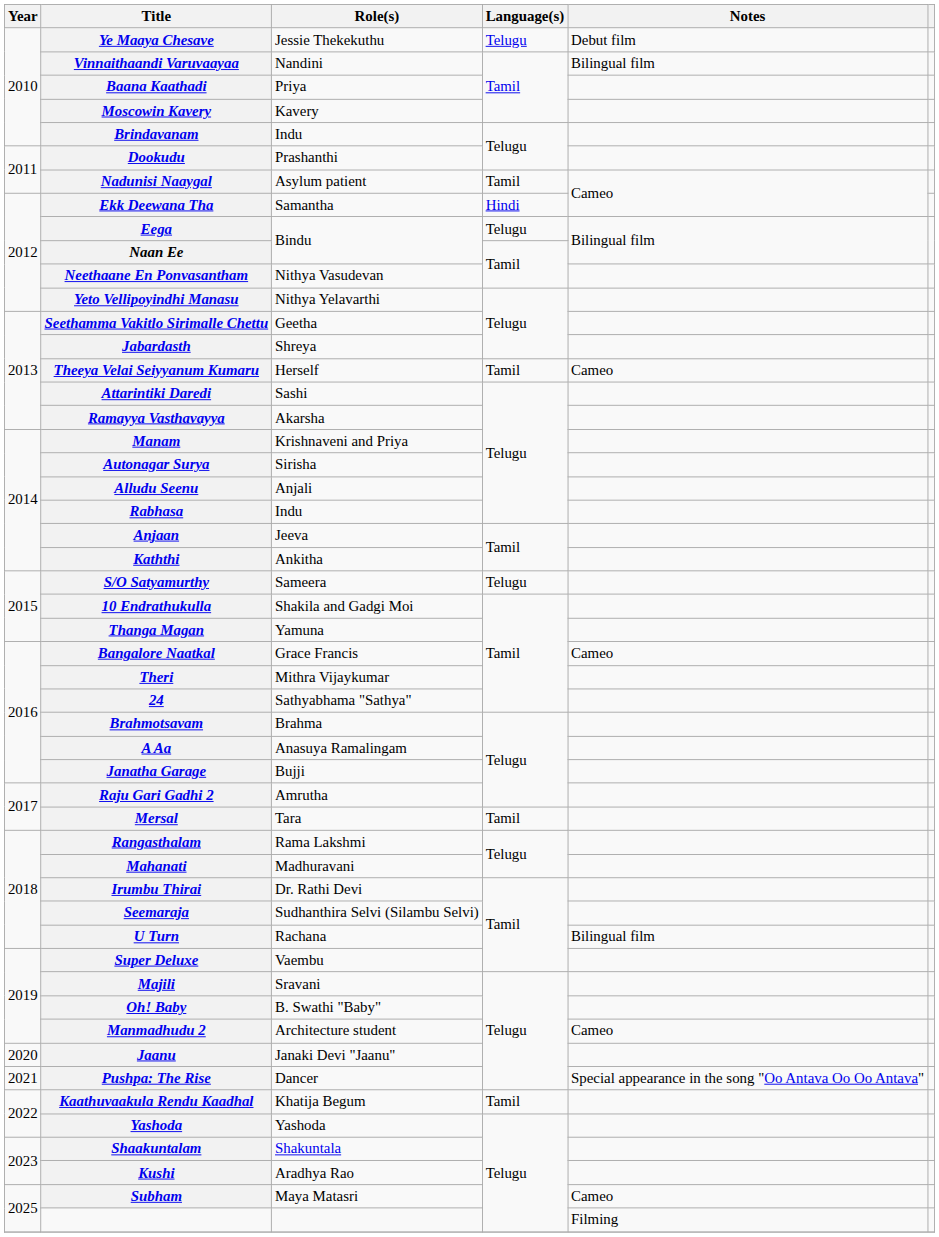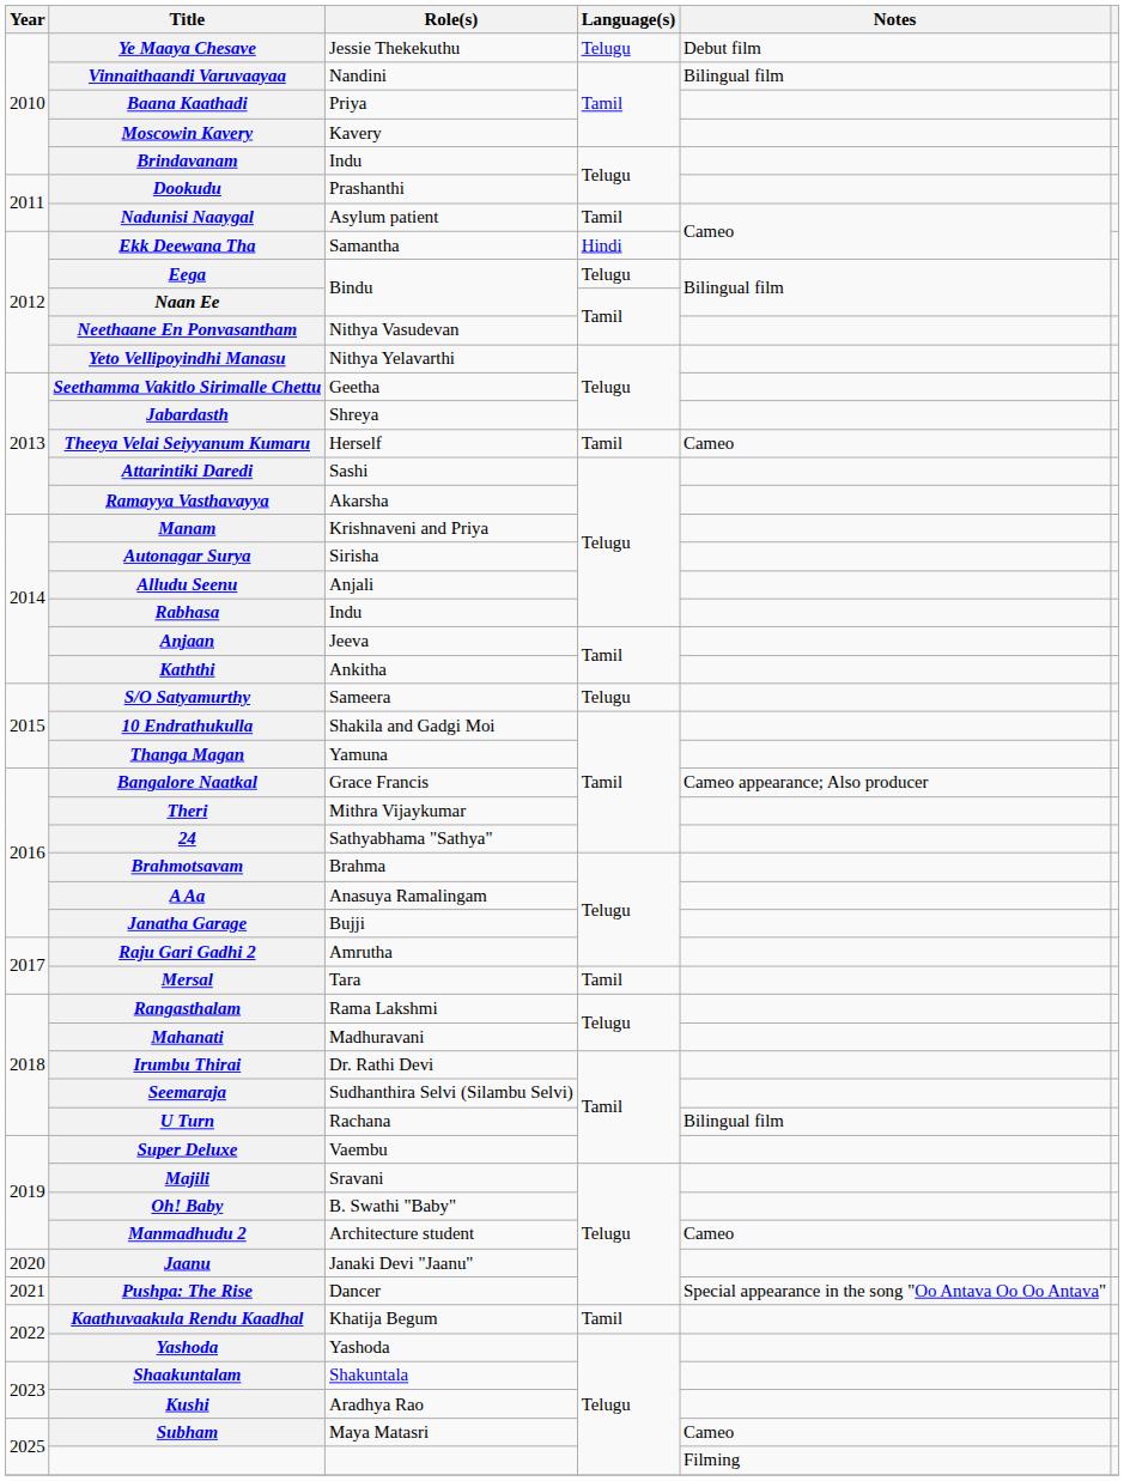Bangalore Naatkal | Notes: Cameo -> Cameo appearance; Also producer
